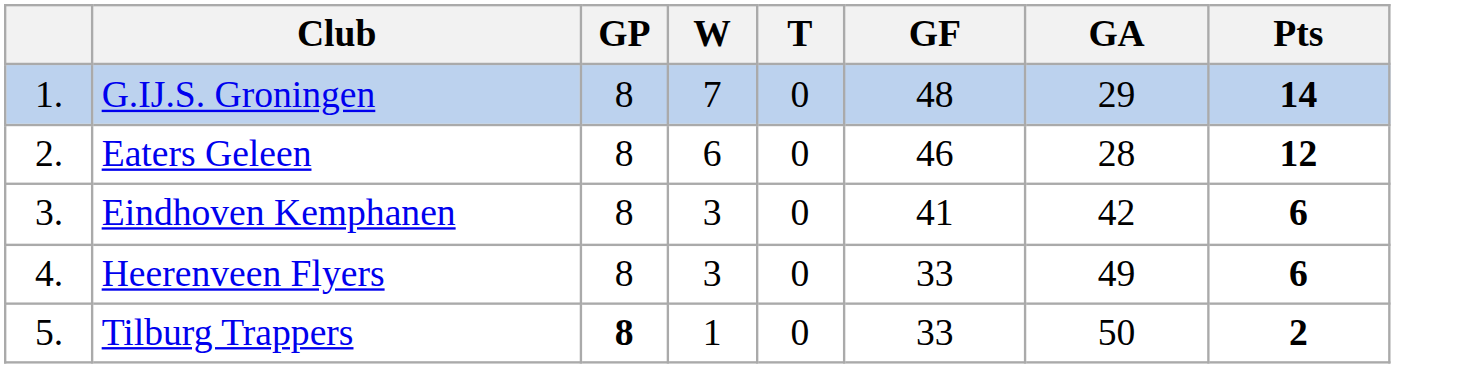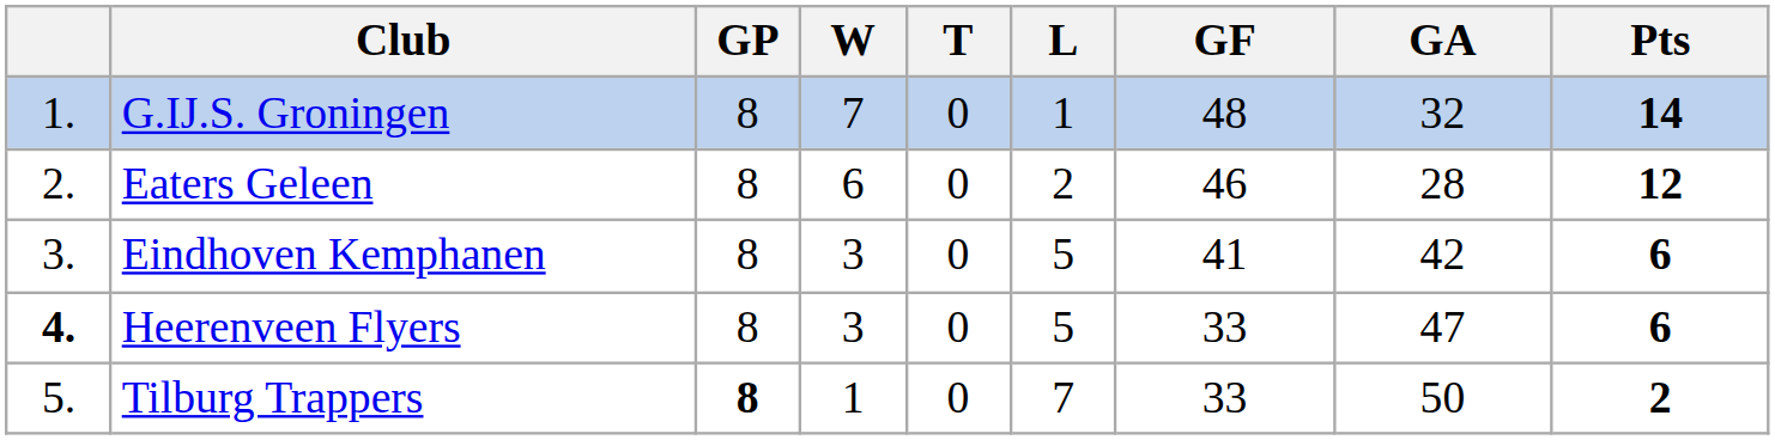+ column: L | 1 | 2 | 5 | 5 | 7
G.IJ.S. Groningen | GA: 29 -> 32
Heerenveen Flyers | column 1: normal -> bold
Heerenveen Flyers | GA: 49 -> 47
